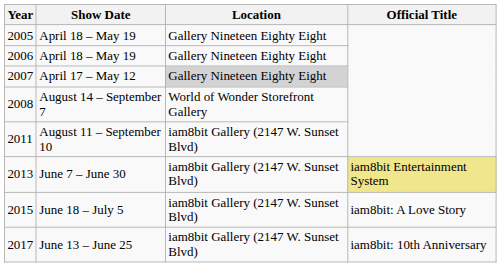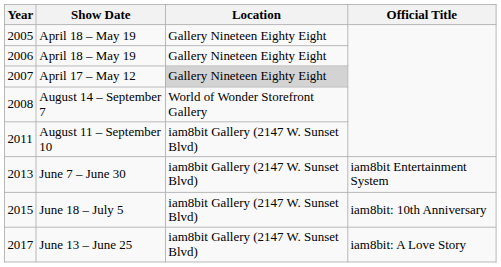2013 | Official Title: khaki background -> no background
2015 | Official Title: iam8bit: A Love Story -> iam8bit: 10th Anniversary
2017 | Official Title: iam8bit: 10th Anniversary -> iam8bit: A Love Story
